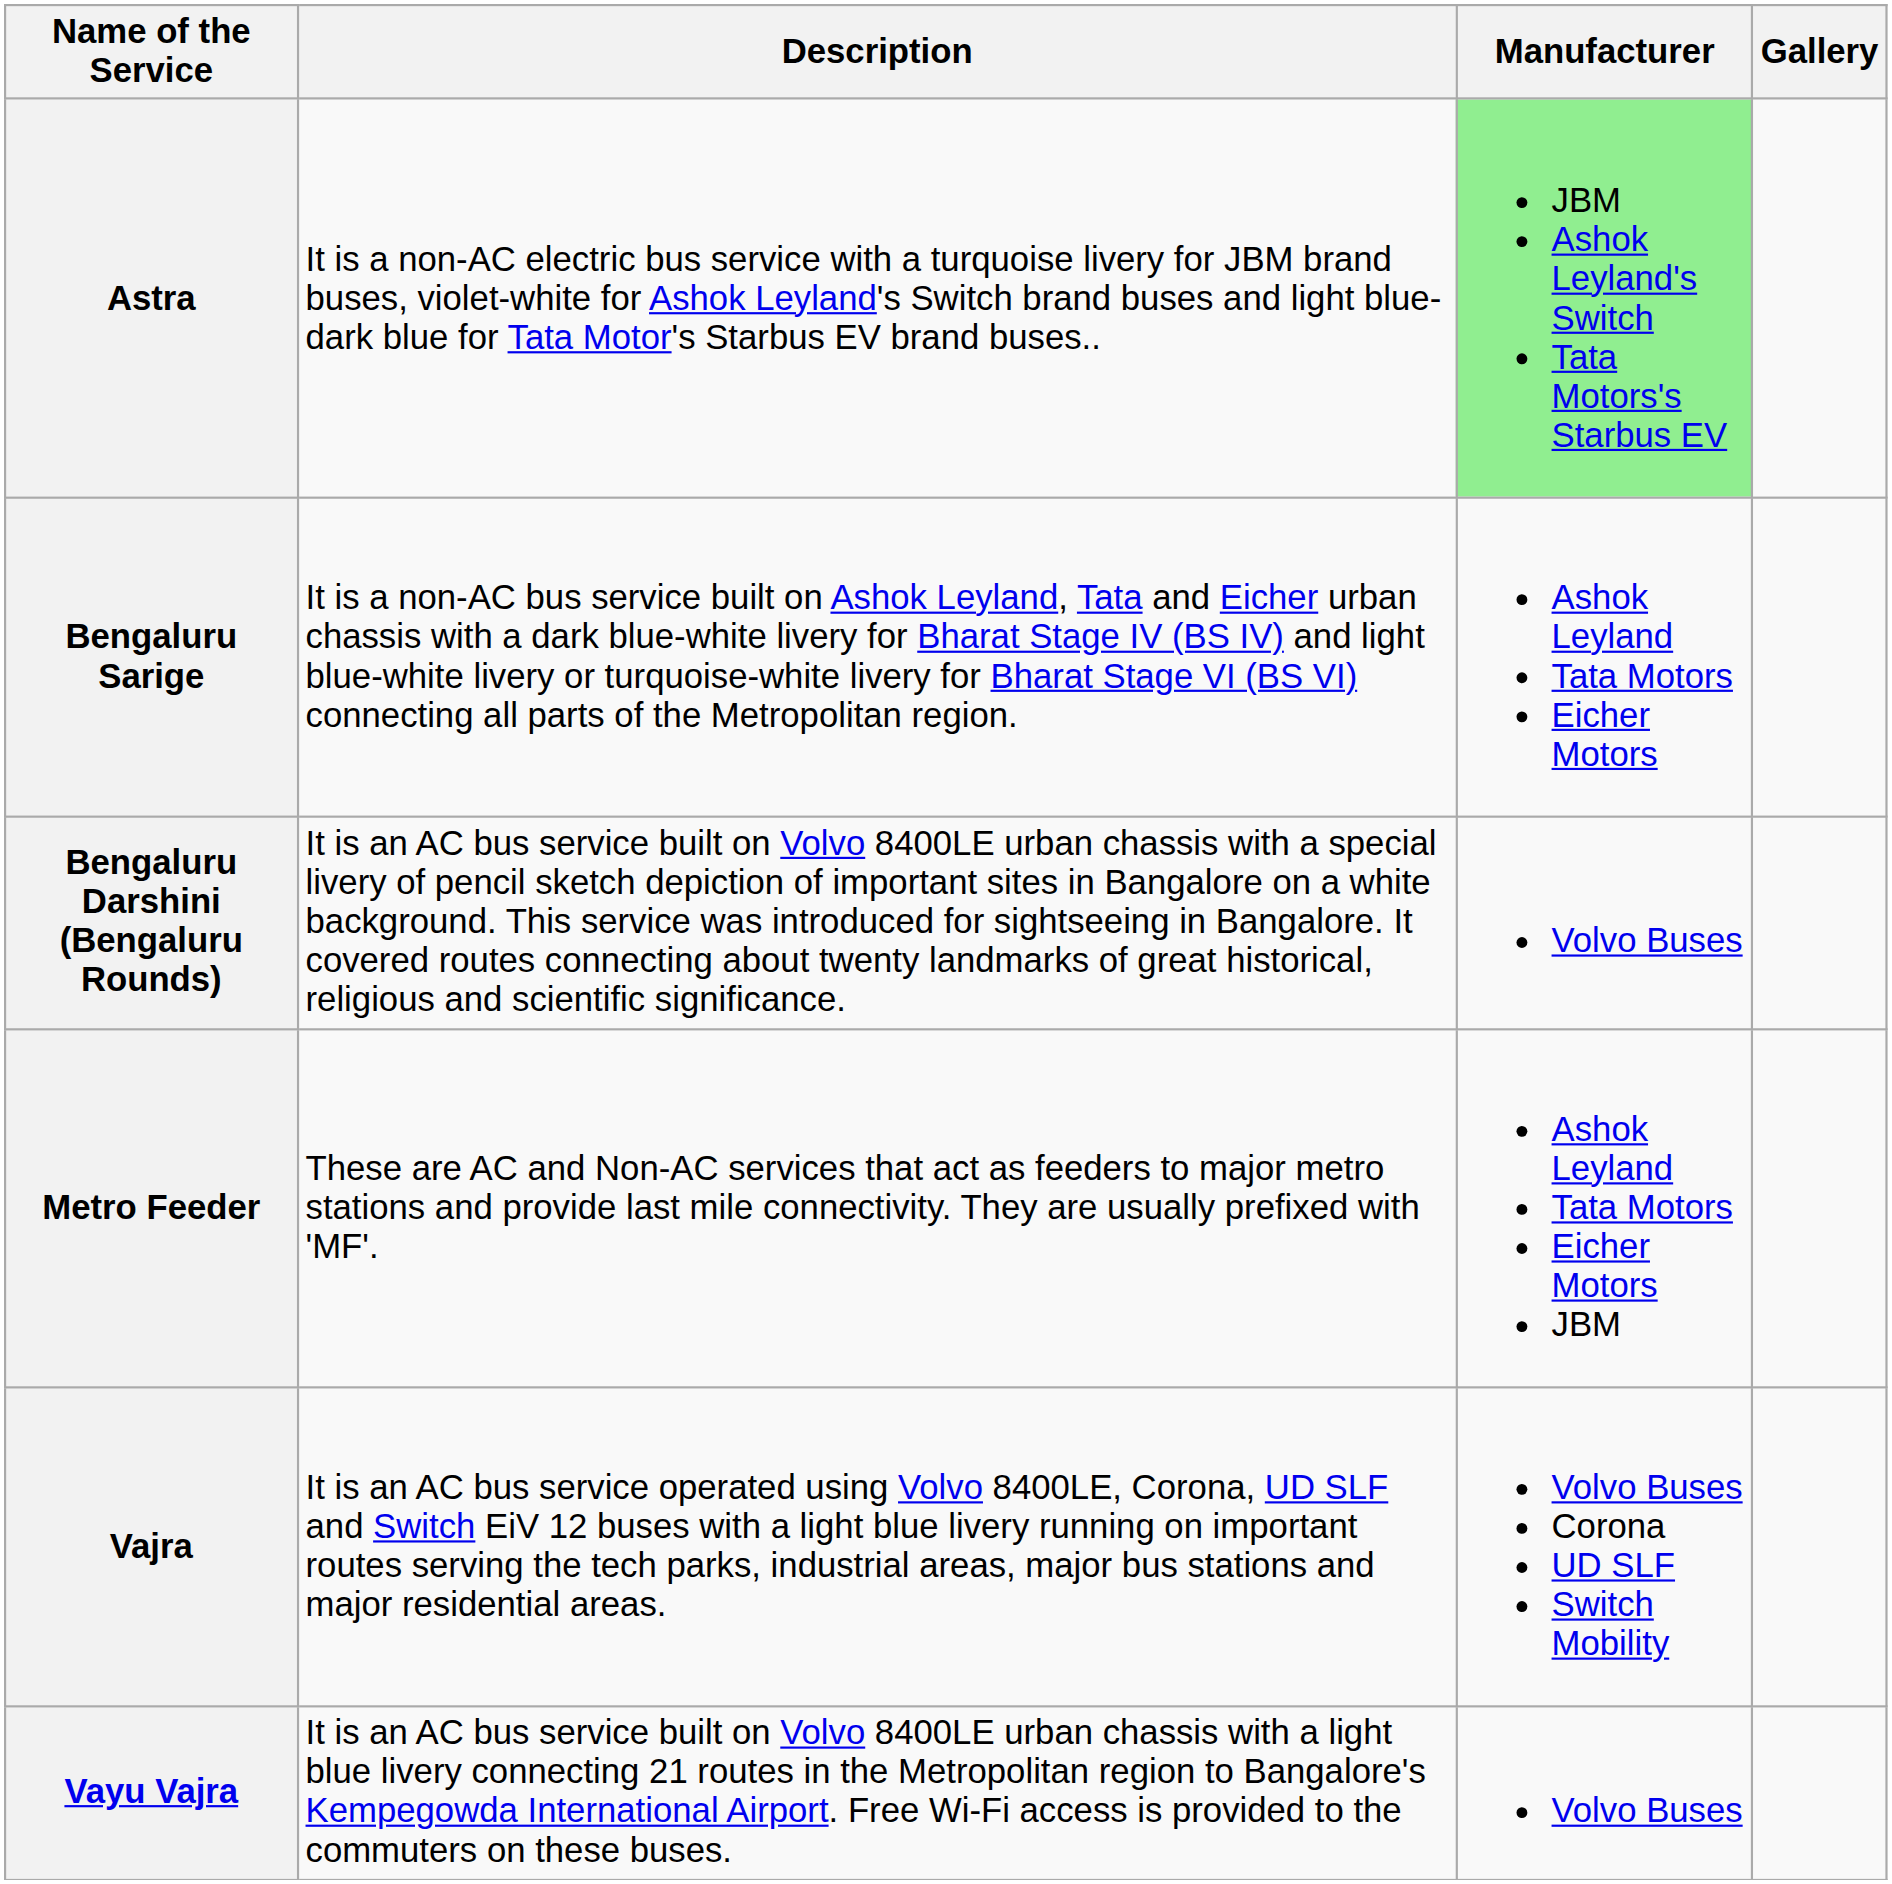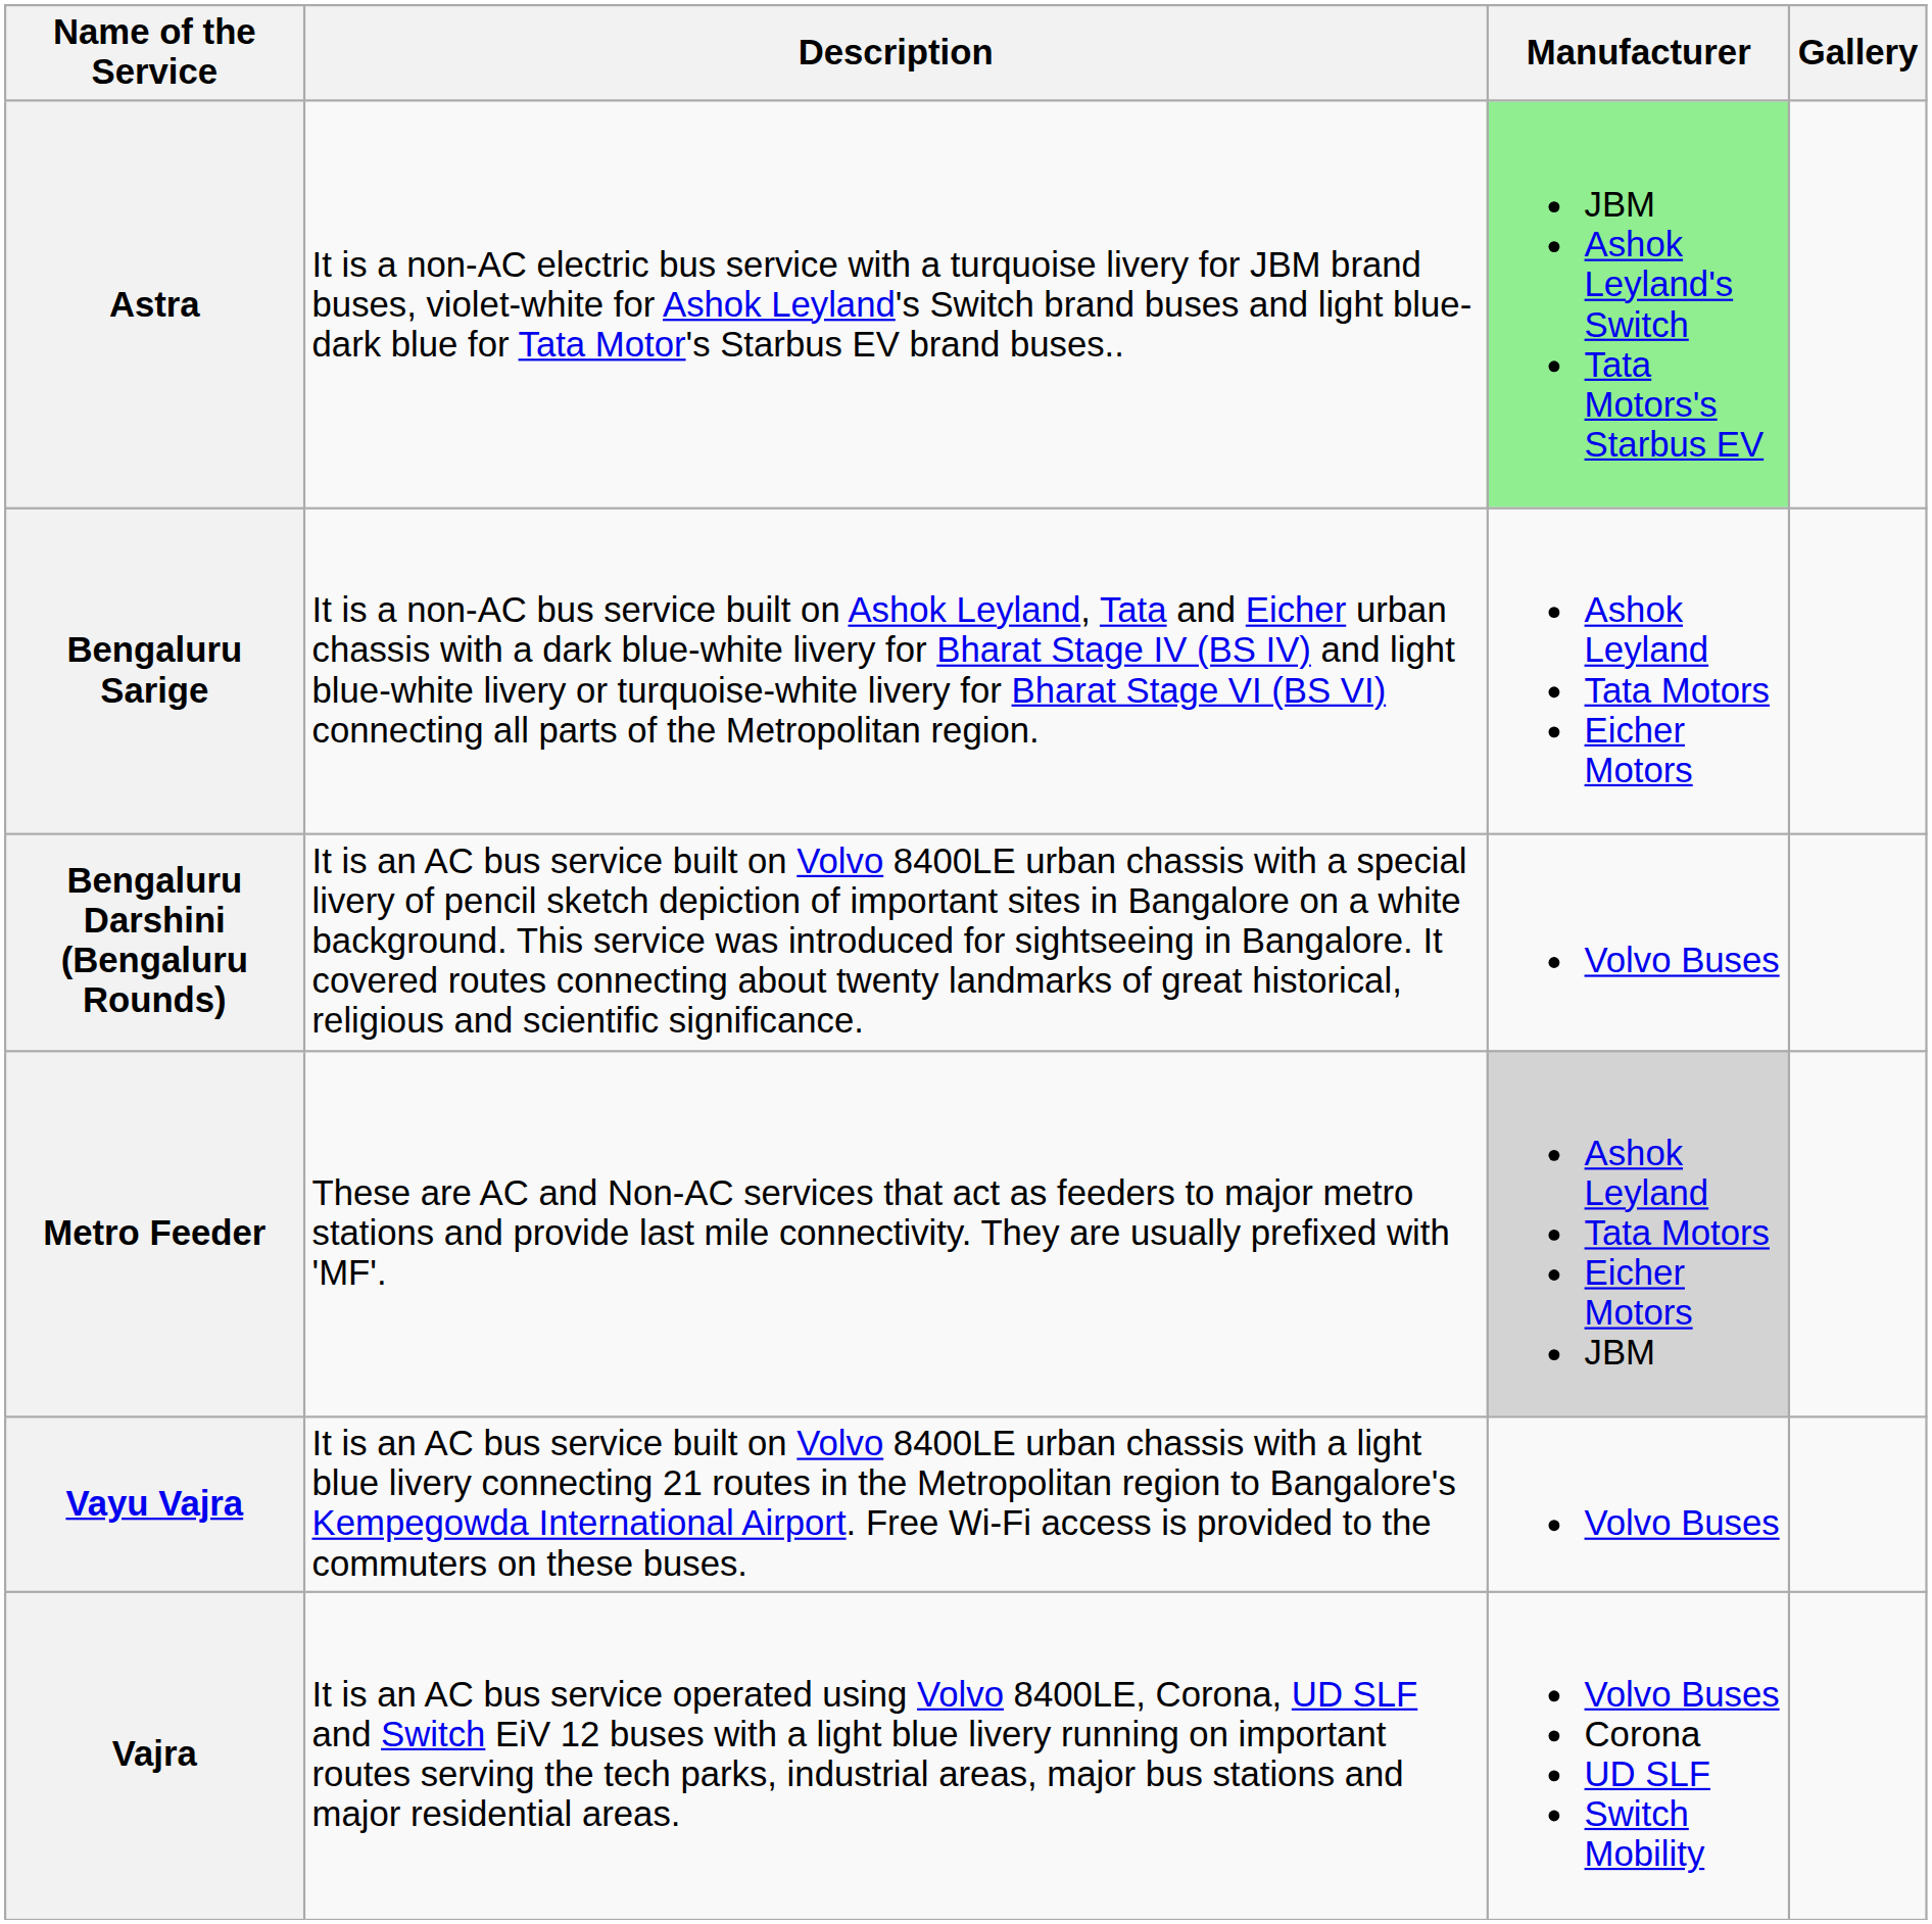Metro Feeder | Manufacturer: no background -> lightgrey background
rows swapped: Vajra <-> Vayu Vajra
